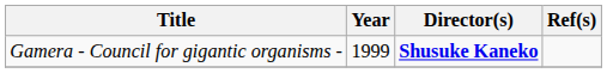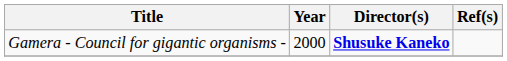Gamera - Council for gigantic organisms - | Year: 1999 -> 2000
